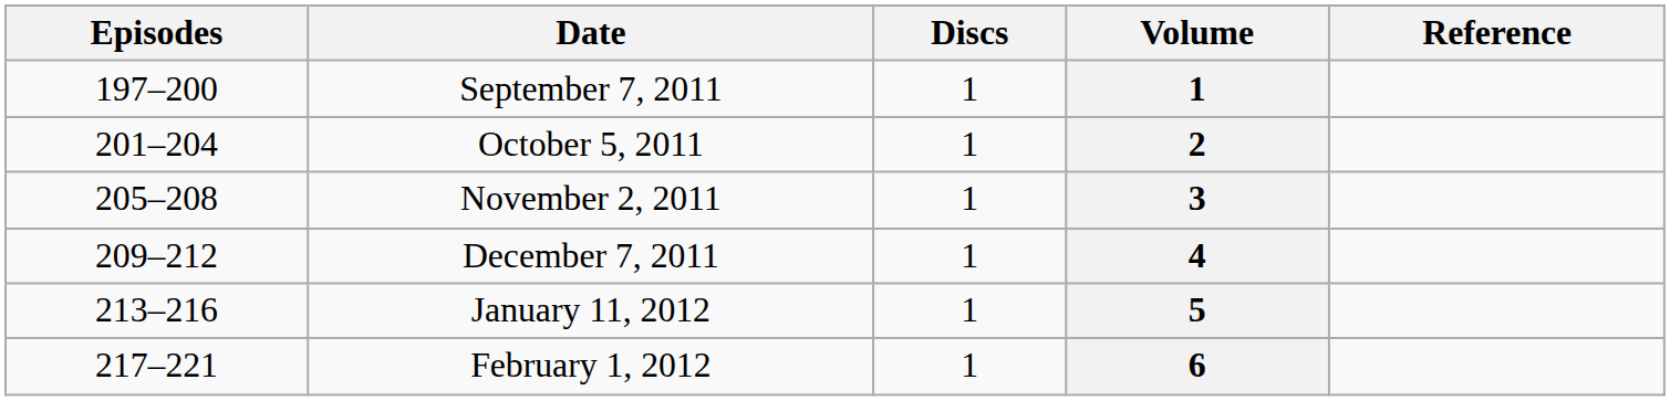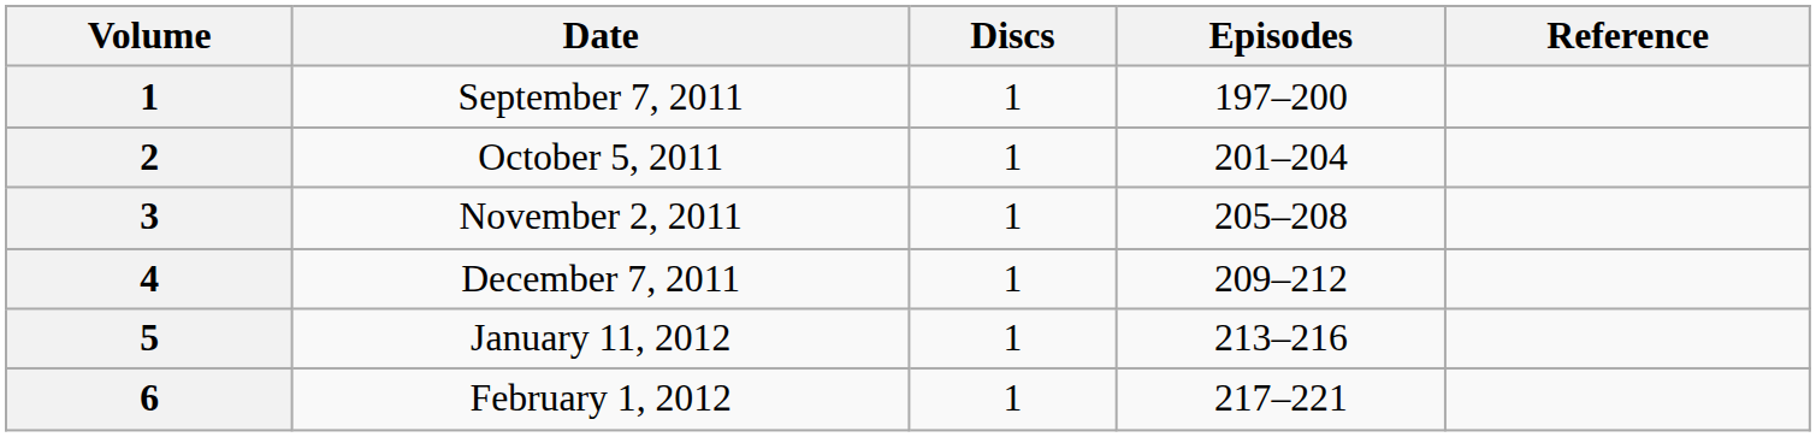columns swapped: Volume <-> Episodes
